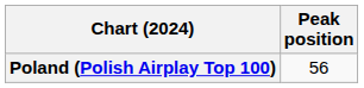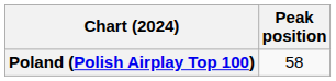Poland (Polish Airplay Top 100) | Peak position: 56 -> 58
